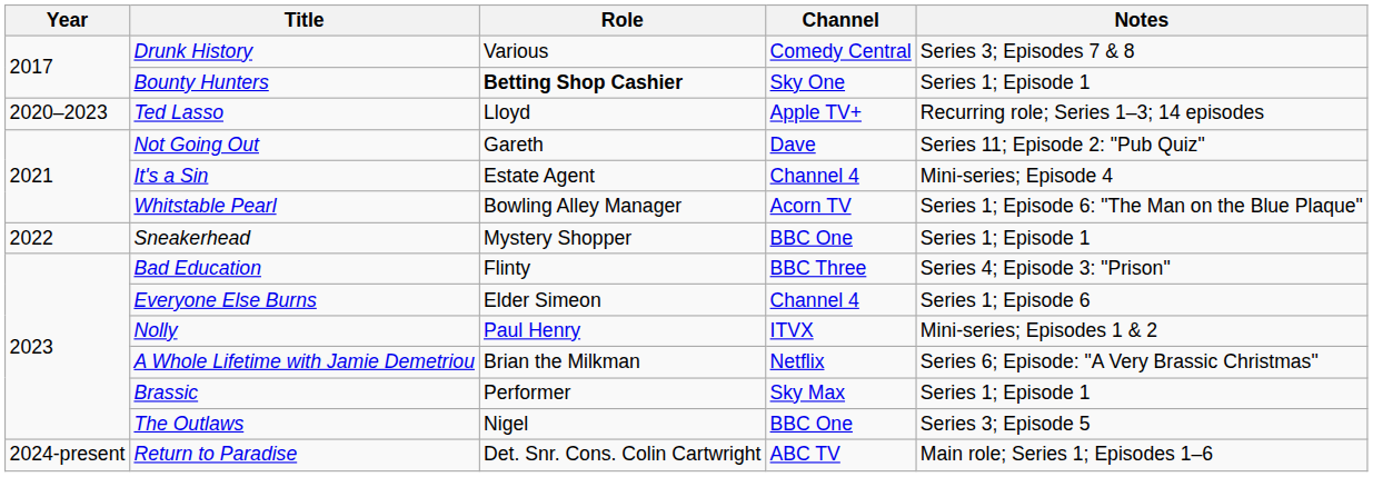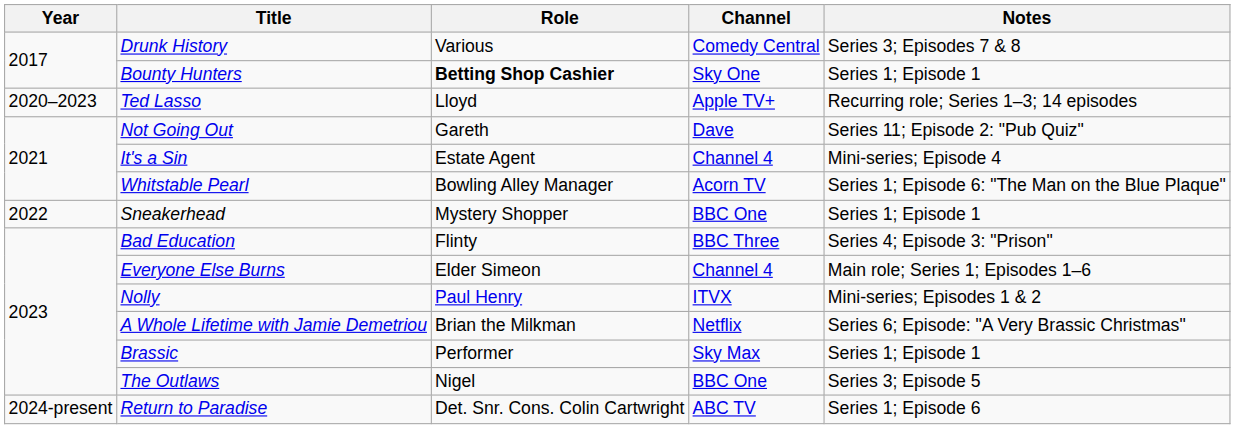Everyone Else Burns | Notes: Series 1; Episode 6 -> Main role; Series 1; Episodes 1–6
Return to Paradise | Notes: Main role; Series 1; Episodes 1–6 -> Series 1; Episode 6
